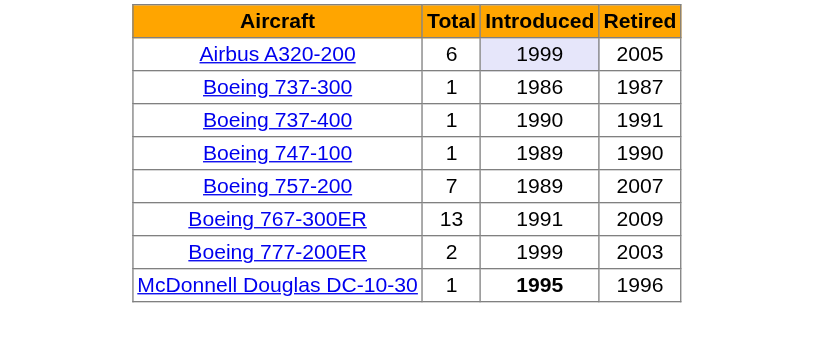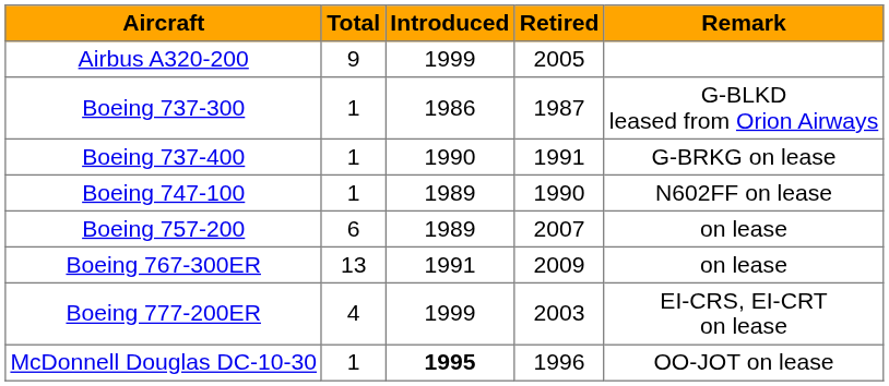+ column: Remark | G-BLKD leased from Orion Airways | G-BRKG on lease | N602FF on lease | on lease | on lease | EI-CRS, EI-CRT on lease | OO-JOT on lease
Airbus A320-200 | Total: 6 -> 9
Airbus A320-200 | Introduced: lavender background -> no background
Boeing 757-200 | Total: 7 -> 6
Boeing 777-200ER | Total: 2 -> 4
